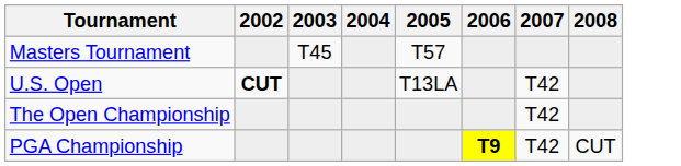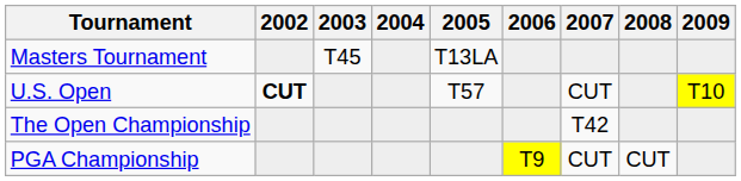+ column: 2009 | T10
Masters Tournament | 2005: T57 -> T13LA
U.S. Open | 2005: T13LA -> T57
U.S. Open | 2007: T42 -> CUT
PGA Championship | 2006: bold -> normal
PGA Championship | 2007: T42 -> CUT
